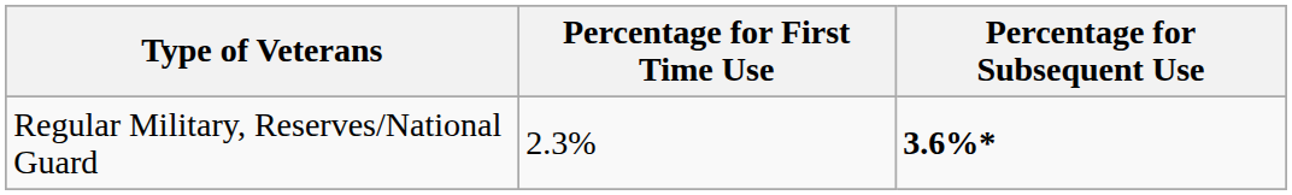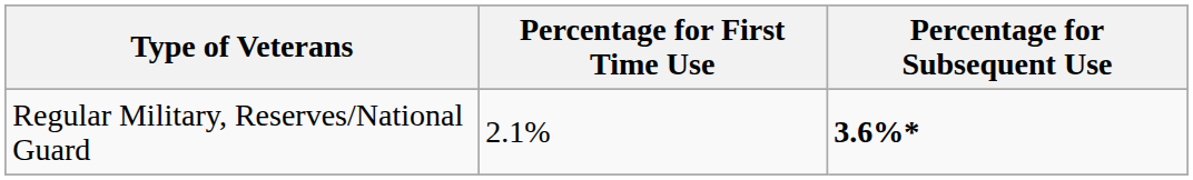Regular Military, Reserves/National Guard | Percentage for First Time Use: 2.3% -> 2.1%
